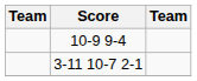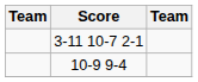rows swapped: 3-11 10-7 2-1 <-> 10-9 9-4
